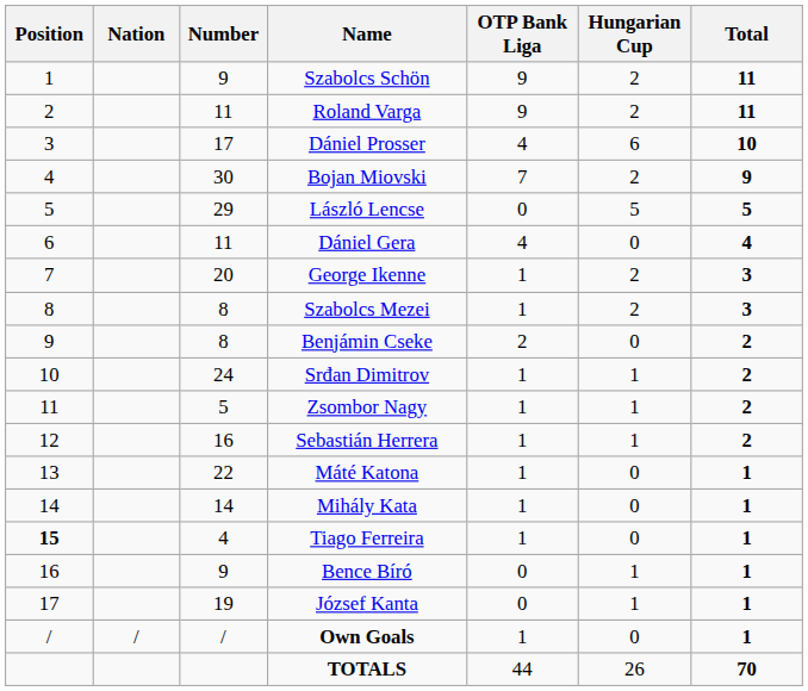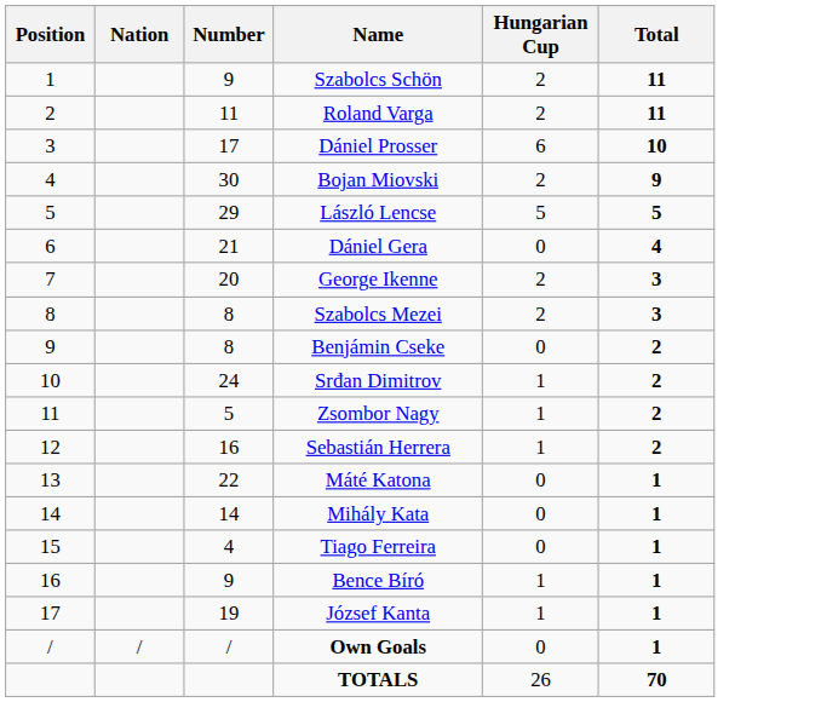- column: OTP Bank Liga | 9 | 9 | 4 | 7 | 0 | 4 | 1 | 1 | 2 | 1 | 1 | 1 | 1 | 1 | 1 | 0 | 0 | 1 | 44
Dániel Gera | Number: 11 -> 21
Tiago Ferreira | Position: bold -> normal
